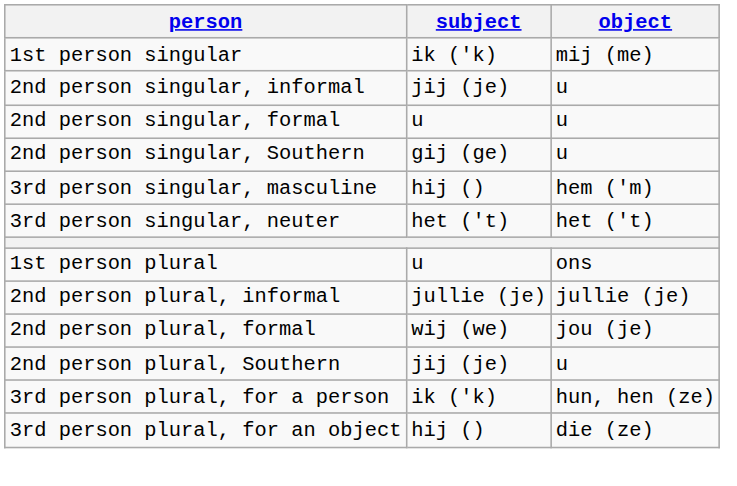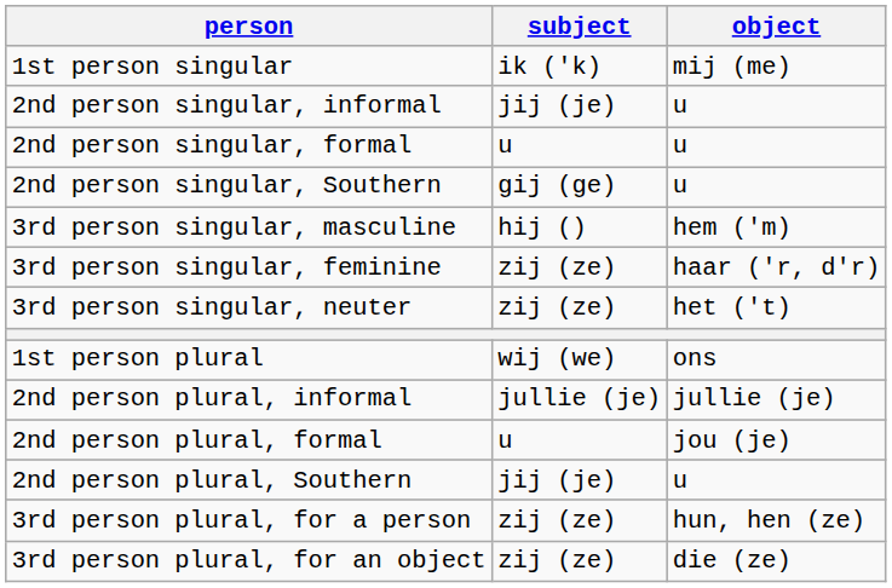+ row: 3rd person singular, feminine | zij (ze) | haar ('r, d'r)
3rd person singular, neuter | subject: het ('t) -> zij (ze)
1st person plural | subject: u -> wij (we)
2nd person plural, formal | subject: wij (we) -> u
3rd person plural, for a person | subject: ik ('k) -> zij (ze)
3rd person plural, for an object | subject: hij () -> zij (ze)
